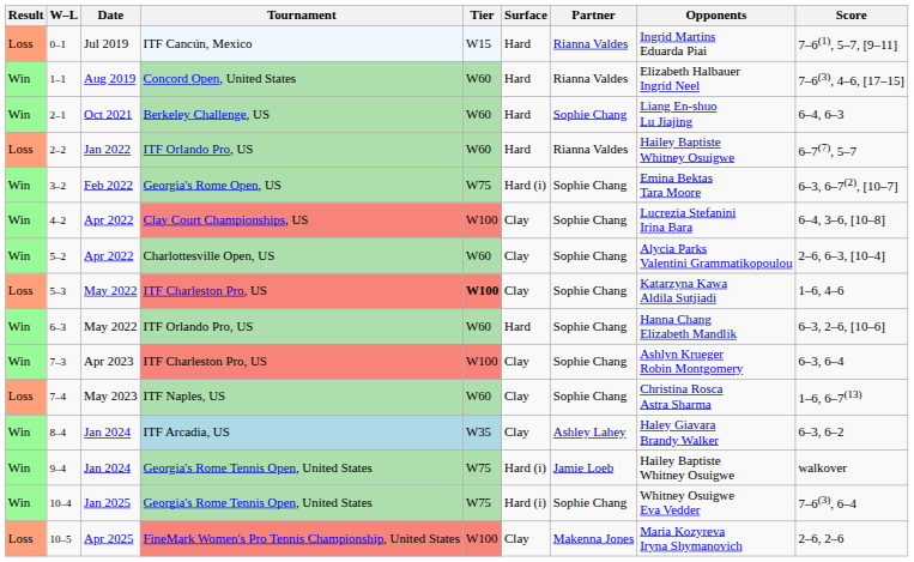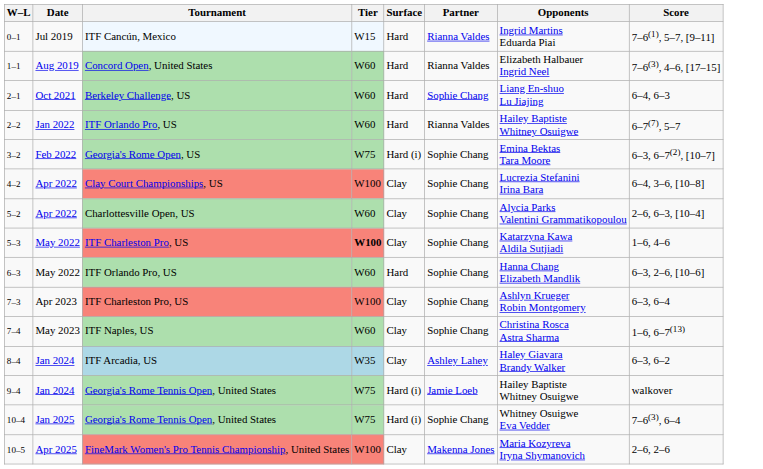- column: Result | Loss | Win | Win | Loss | Win | Win | Win | Loss | Win | Win | Loss | Win | Win | Win | Loss
